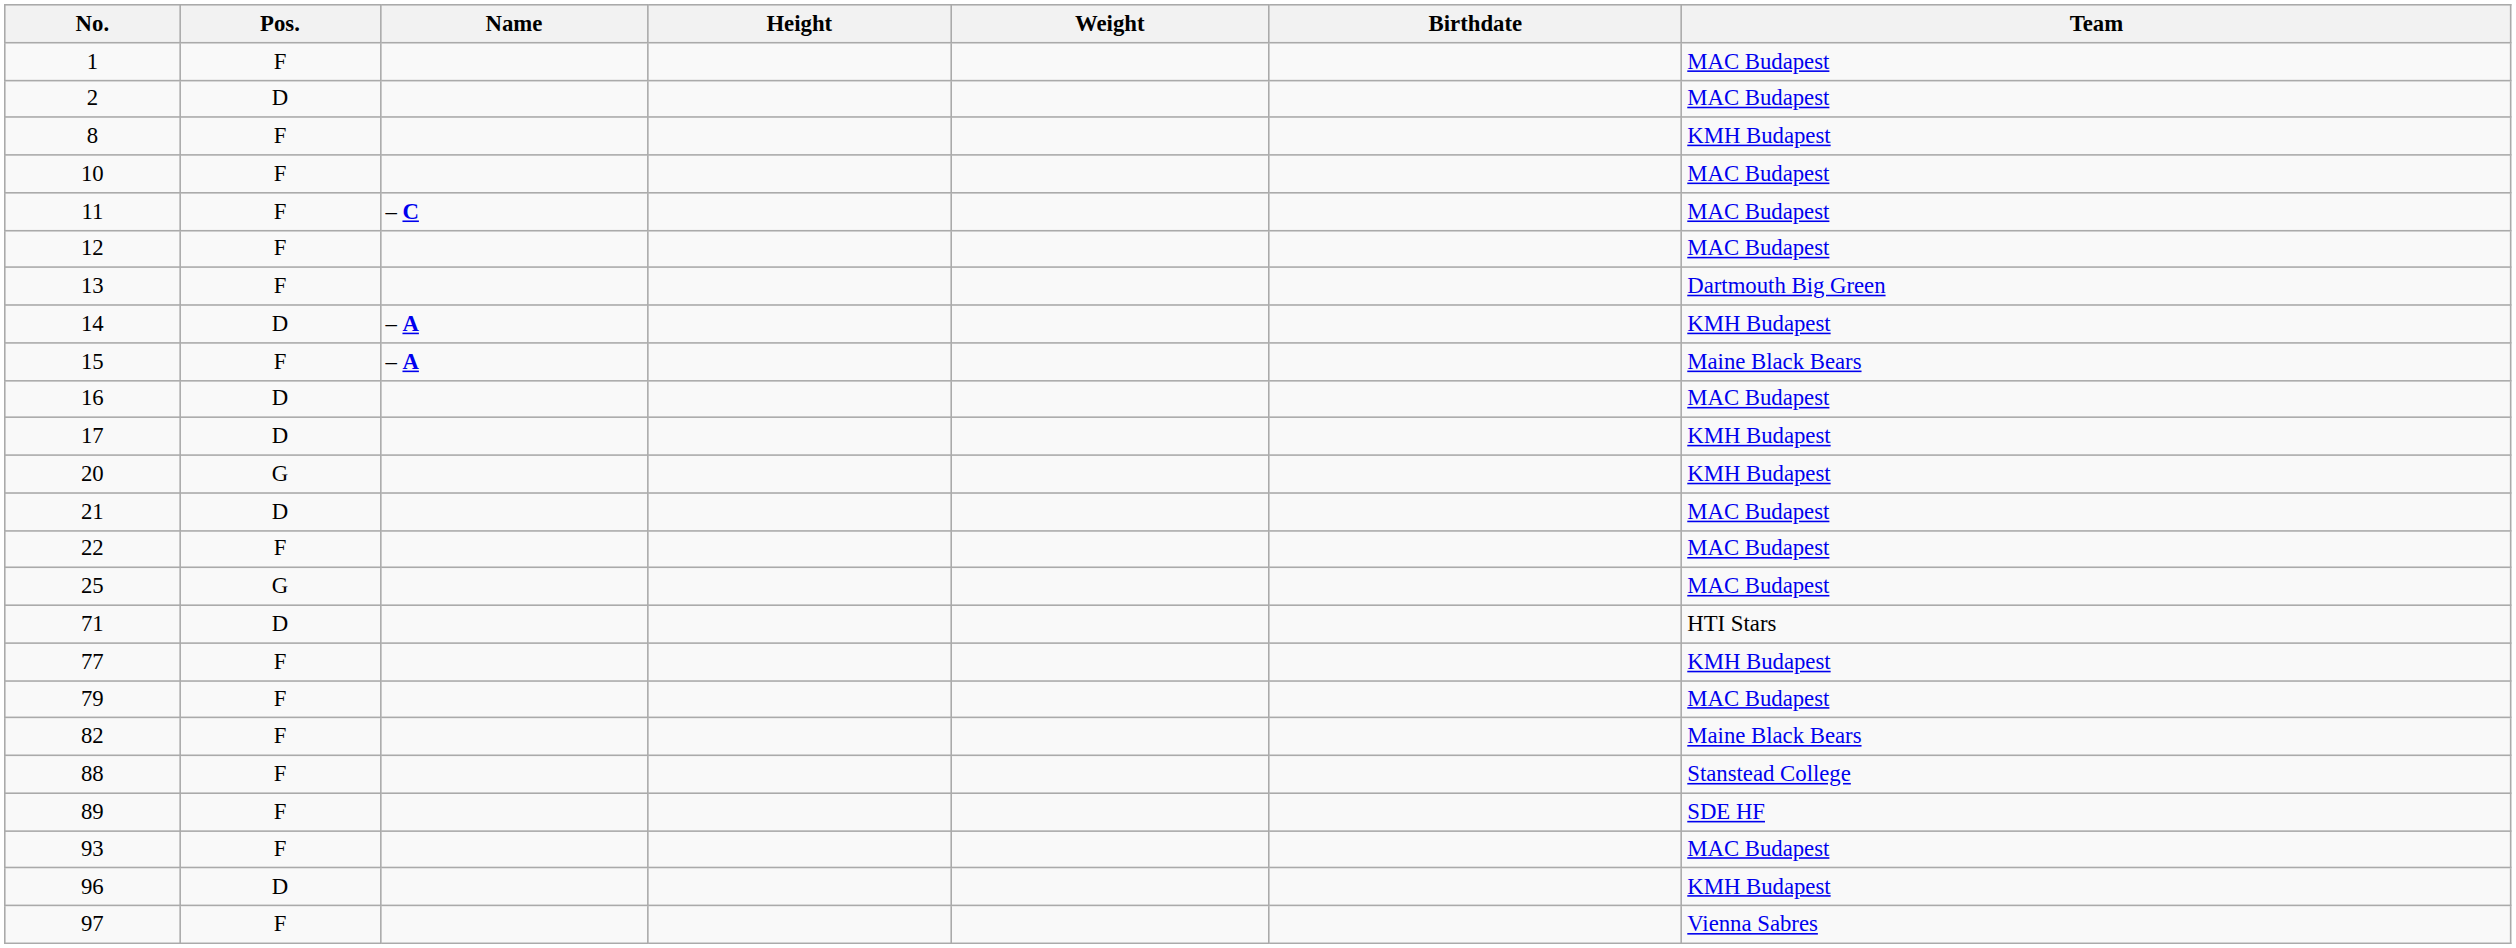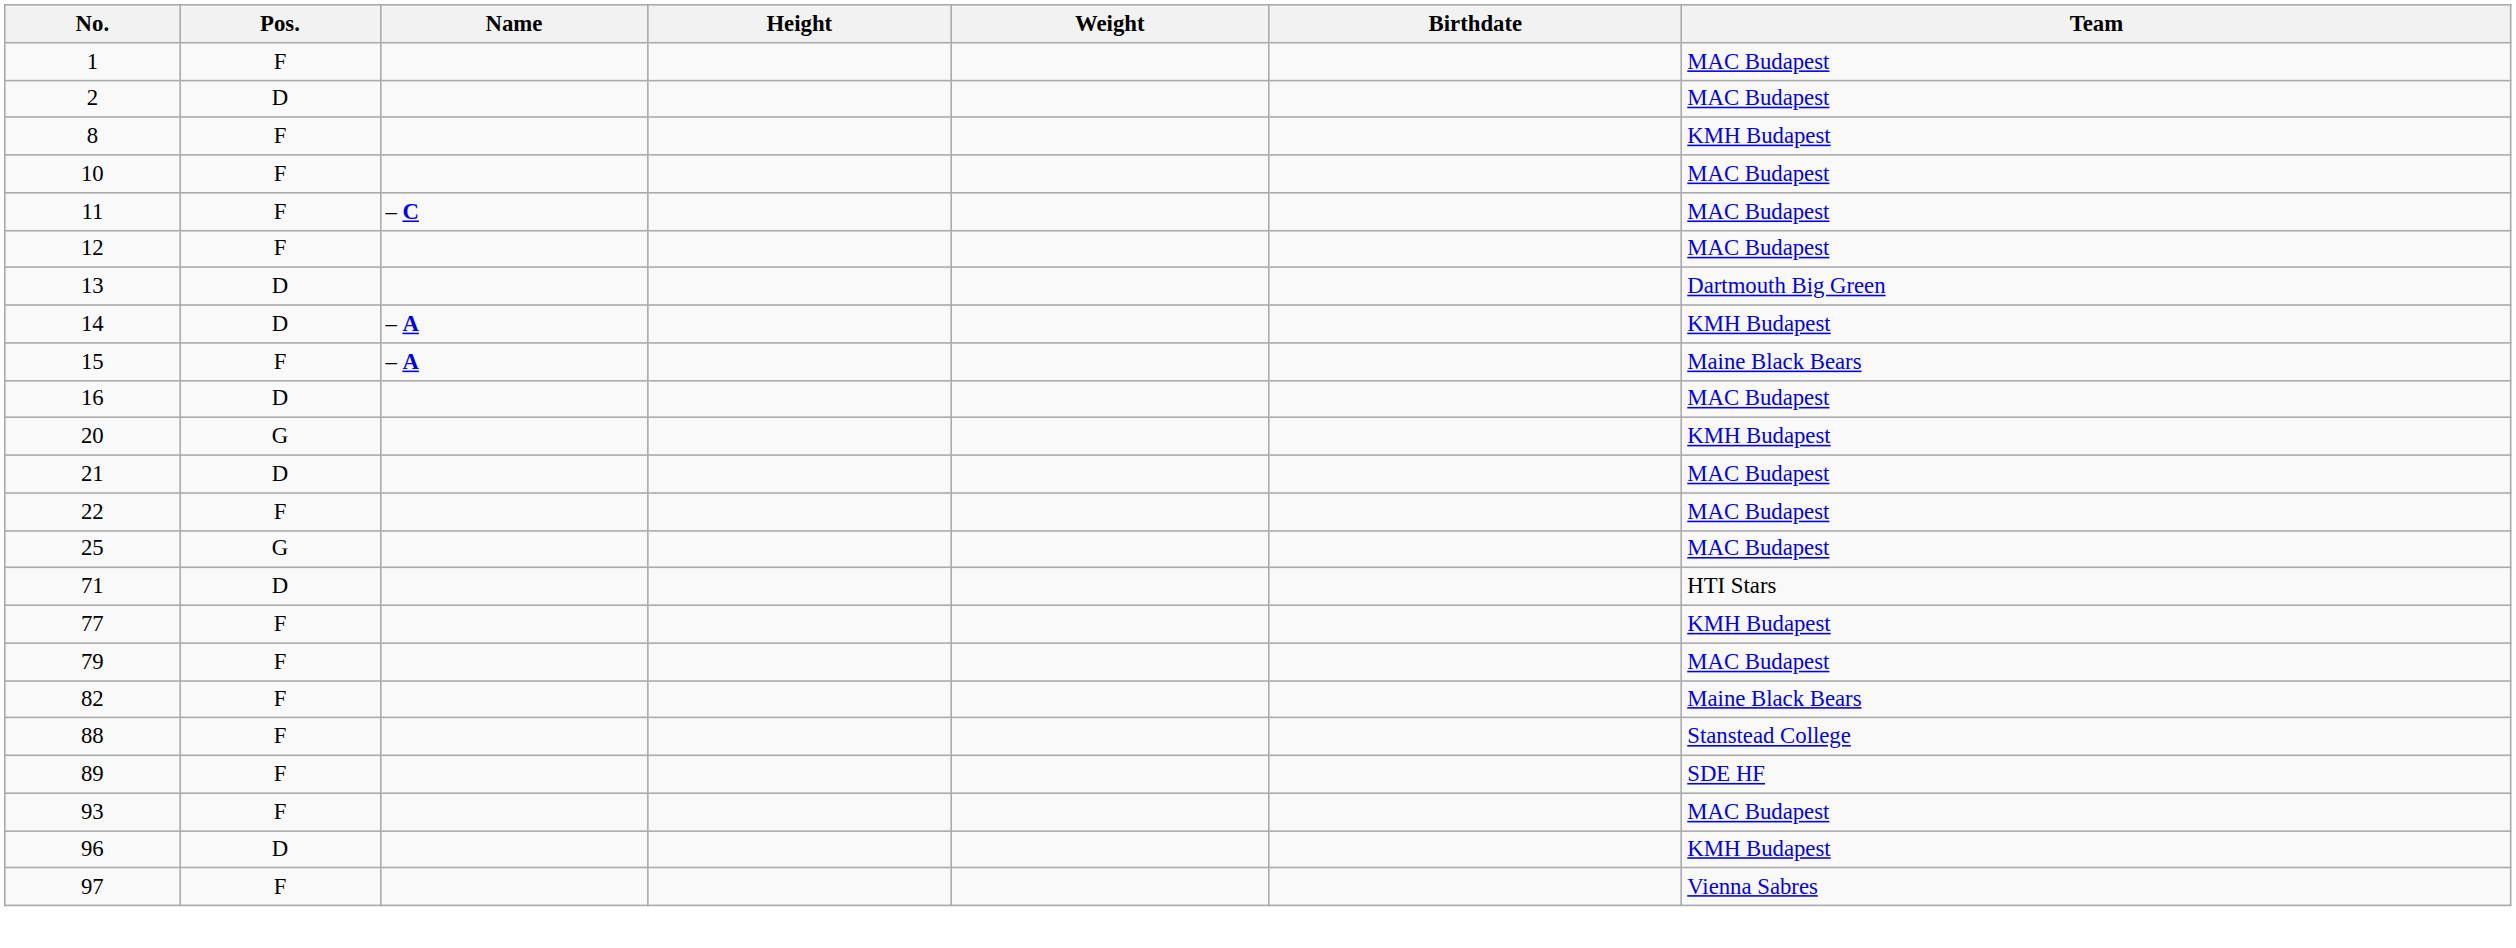13 | Pos.: F -> D
- row: 17 | D | KMH Budapest
